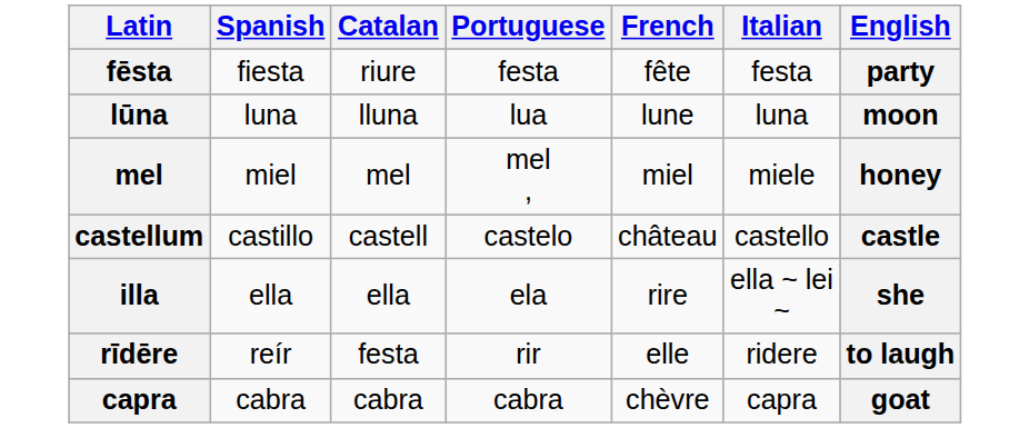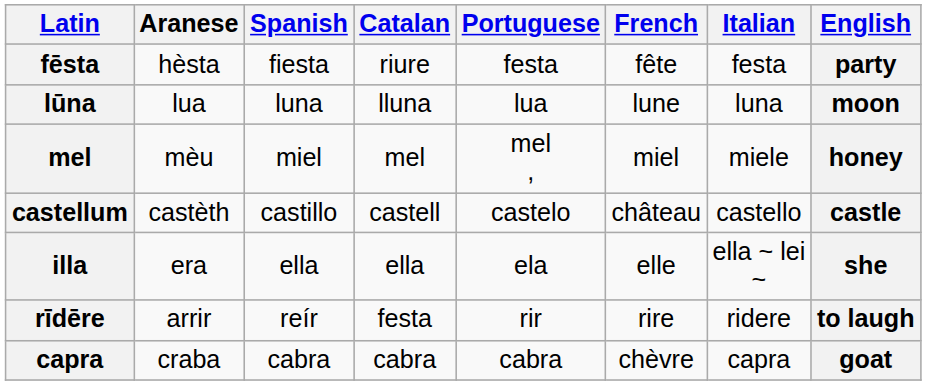+ column: Aranese | hèsta | lua | mèu | castèth | era | arrir | craba
illa | French: rire -> elle
rīdēre | French: elle -> rire
